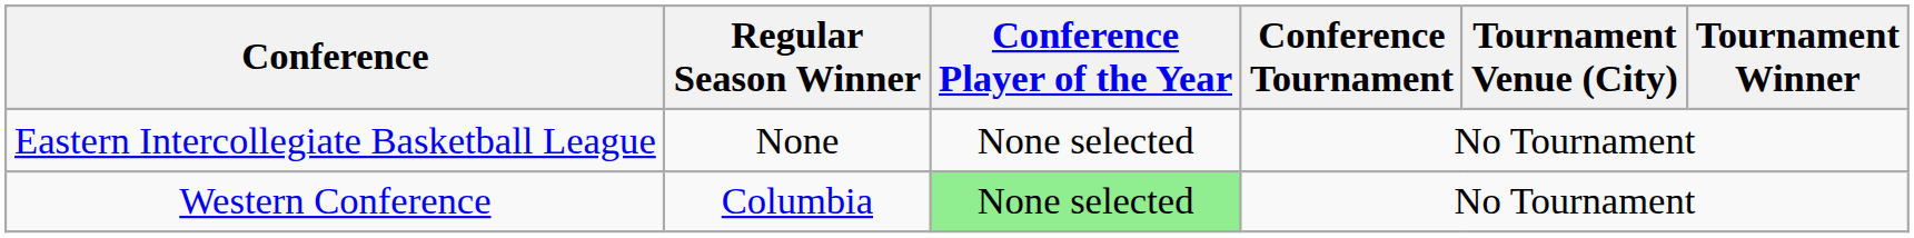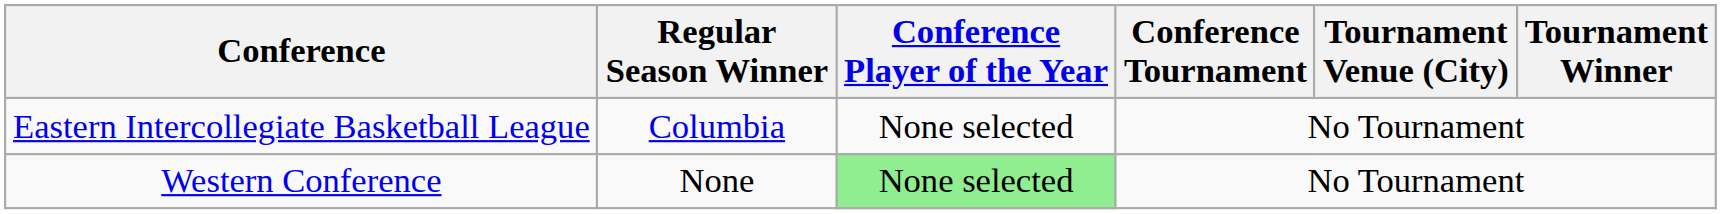Eastern Intercollegiate Basketball League | Regular Season Winner: None -> Columbia
Western Conference | Regular Season Winner: Columbia -> None
